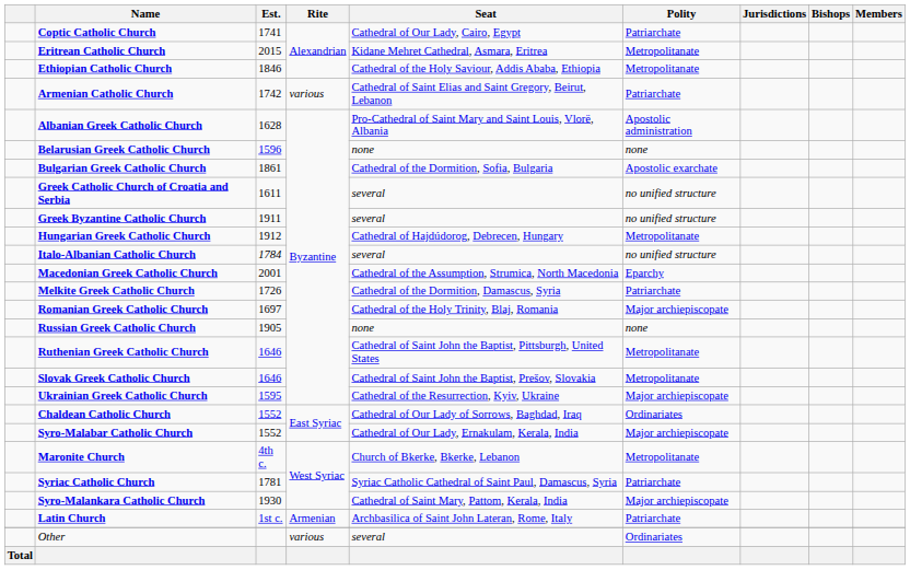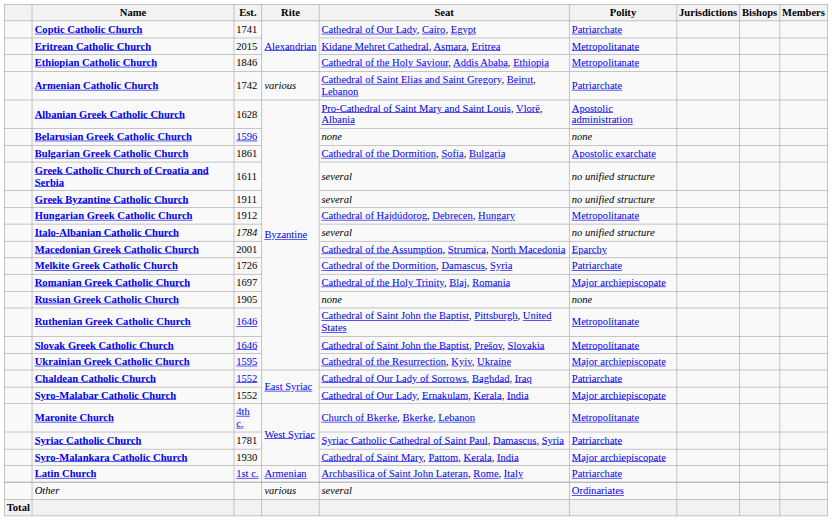Chaldean Catholic Church | Polity: Ordinariates -> Patriarchate
